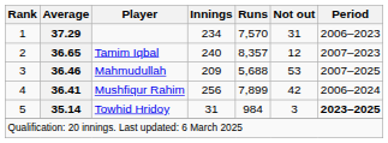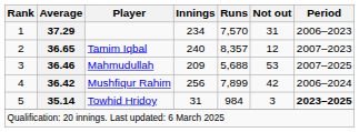Mushfiqur Rahim | Average: 36.41 -> 36.42
